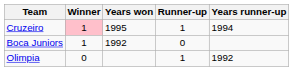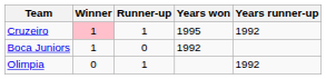columns swapped: Runner-up <-> Years won
Cruzeiro | Years runner-up: 1994 -> 1992
